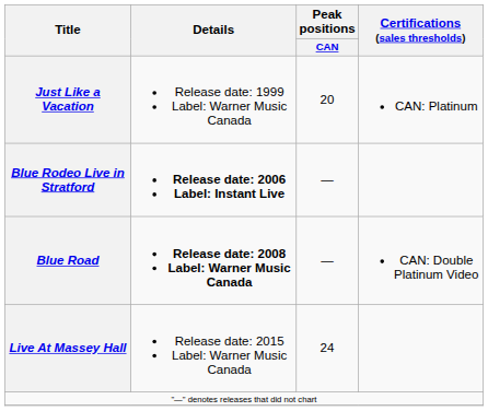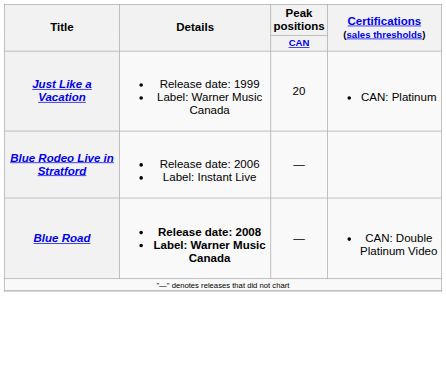Blue Rodeo Live in Stratford | Details: bold -> normal
- row: Live At Massey Hall | Release date: 2015 Label: Warner Music Canada | 24
